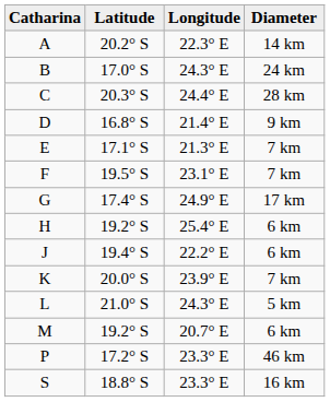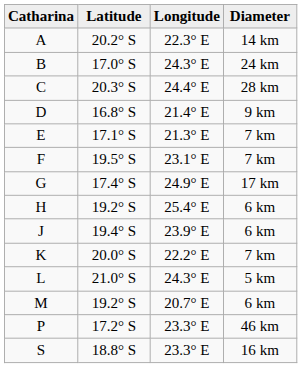J | Longitude: 22.2° E -> 23.9° E
K | Longitude: 23.9° E -> 22.2° E
